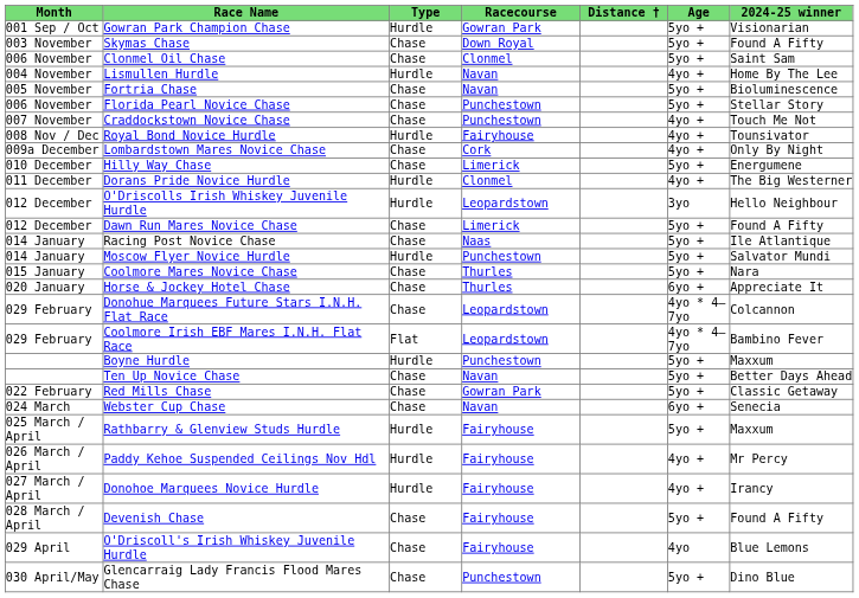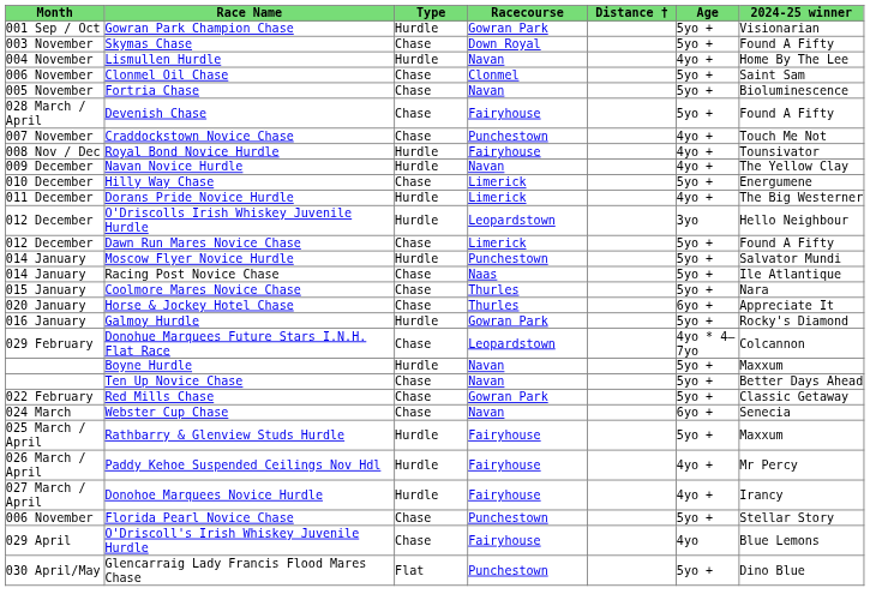rows swapped: Clonmel Oil Chase <-> Lismullen Hurdle
rows swapped: Florida Pearl Novice Chase <-> Devenish Chase
+ row: 009 December | Navan Novice Hurdle | Hurdle | Navan | 4yo + | The Yellow Clay
- row: 009a December | Lombardstown Mares Novice Chase | Chase | Cork | 4yo + | Only By Night
Dorans Pride Novice Hurdle | Racecourse: Clonmel -> Limerick
rows swapped: Racing Post Novice Chase <-> Moscow Flyer Novice Hurdle
+ row: 016 January | Galmoy Hurdle | Hurdle | Gowran Park | 5yo + | Rocky's Diamond
- row: 029 February | Coolmore Irish EBF Mares I.N.H. Flat Race | Flat | Leopardstown | 4yo * 4–7yo | Bambino Fever
Boyne Hurdle | Racecourse: Punchestown -> Navan
Glencarraig Lady Francis Flood Mares Chase | Type: Chase -> Flat
